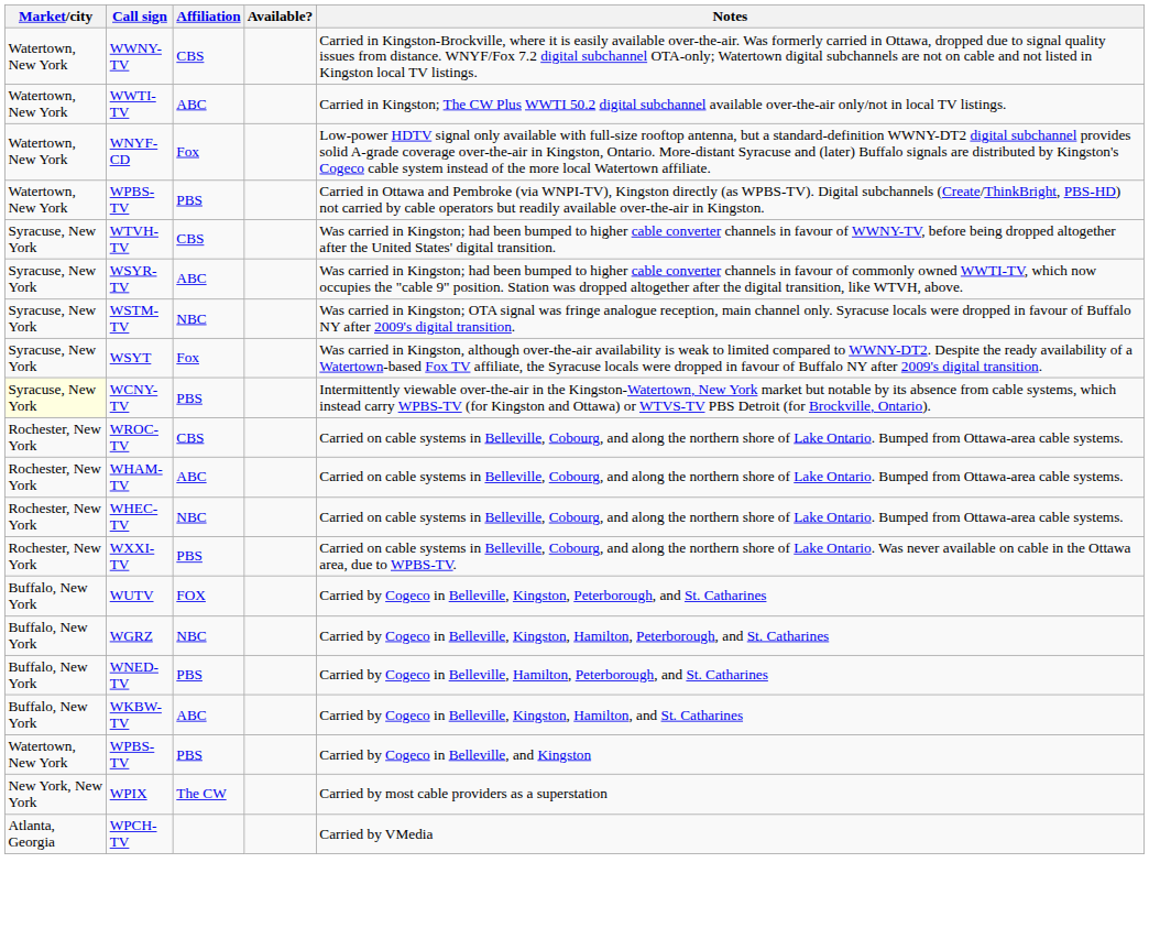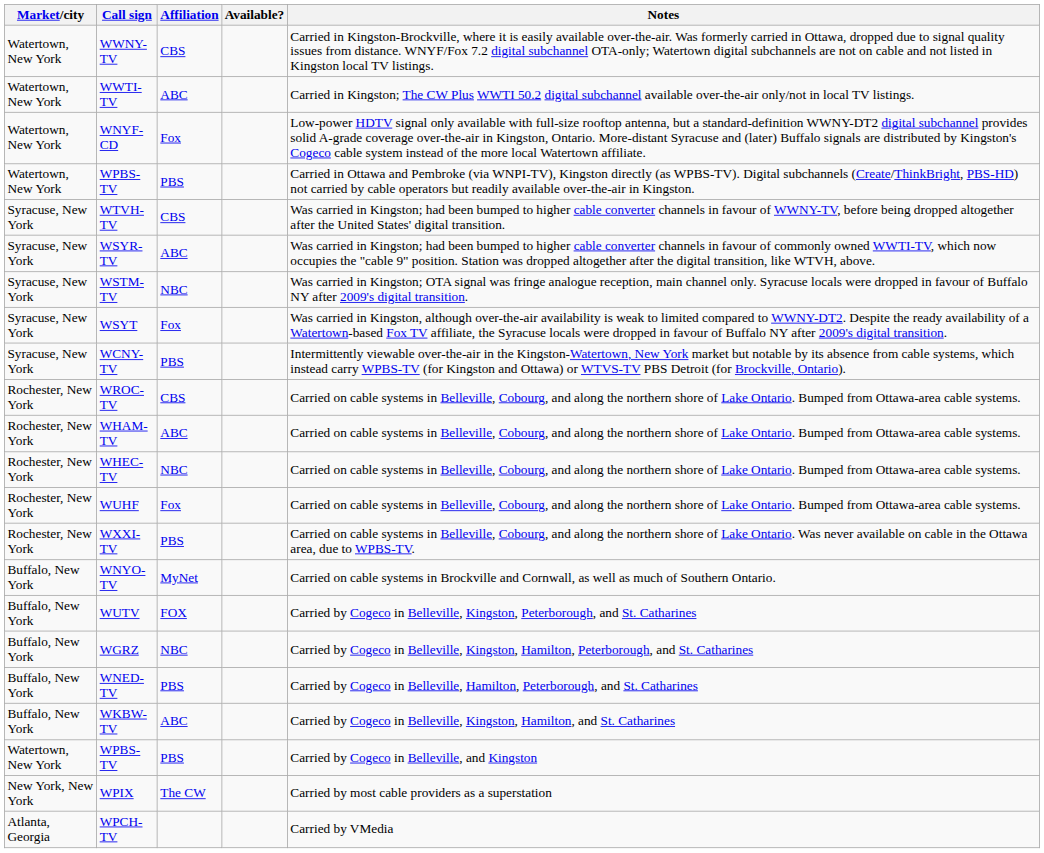WCNY-TV | Market/city: lightyellow background -> no background
+ row: Rochester, New York | WUHF | Fox | Carried on cable systems in Belleville, Cobourg, and along the northern shore of Lake Ontario. Bumped from Ottawa-area cable systems.
+ row: Buffalo, New York | WNYO-TV | MyNet | Carried on cable systems in Brockville and Cornwall, as well as much of Southern Ontario.
